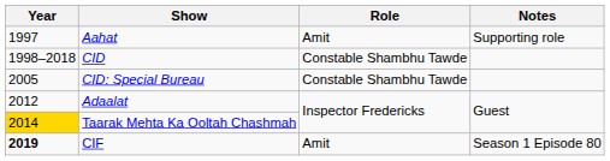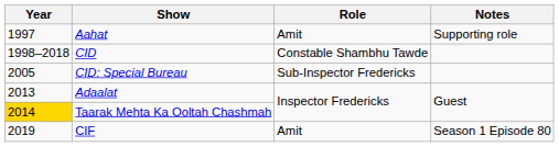CID: Special Bureau | Role: Constable Shambhu Tawde -> Sub-Inspector Fredericks
Adaalat | Year: 2012 -> 2013
CIF | Year: bold -> normal
